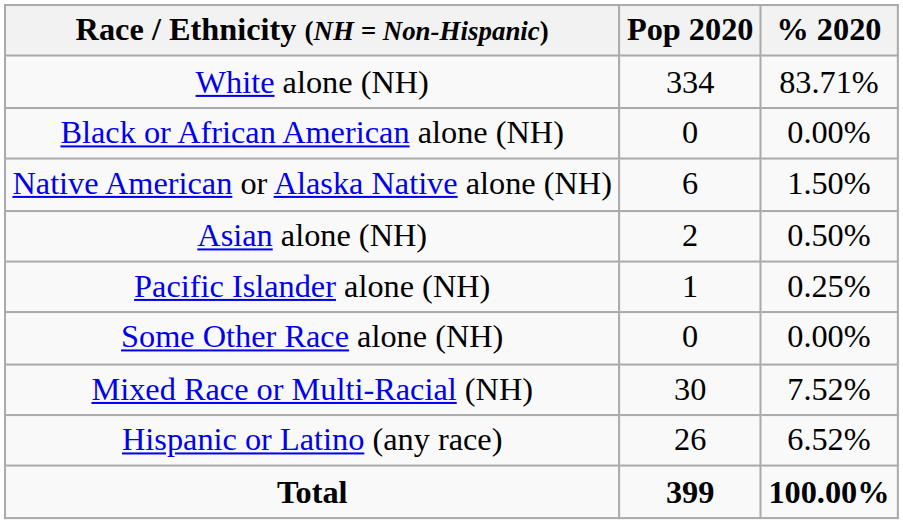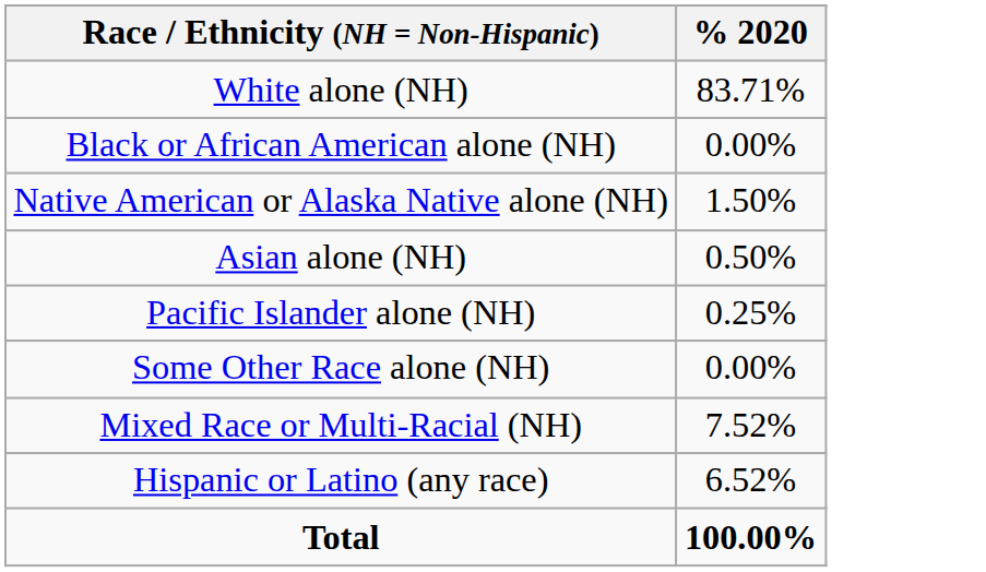- column: Pop 2020 | 334 | 0 | 6 | 2 | 1 | 0 | 30 | 26 | 399
